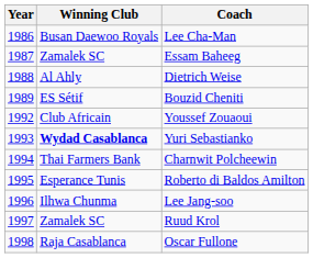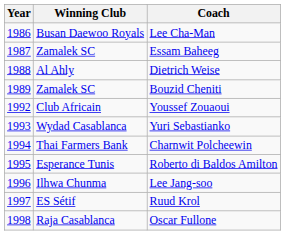Bouzid Cheniti | Winning Club: ES Sétif -> Zamalek SC
Yuri Sebastianko | Winning Club: bold -> normal
Ruud Krol | Winning Club: Zamalek SC -> ES Sétif
